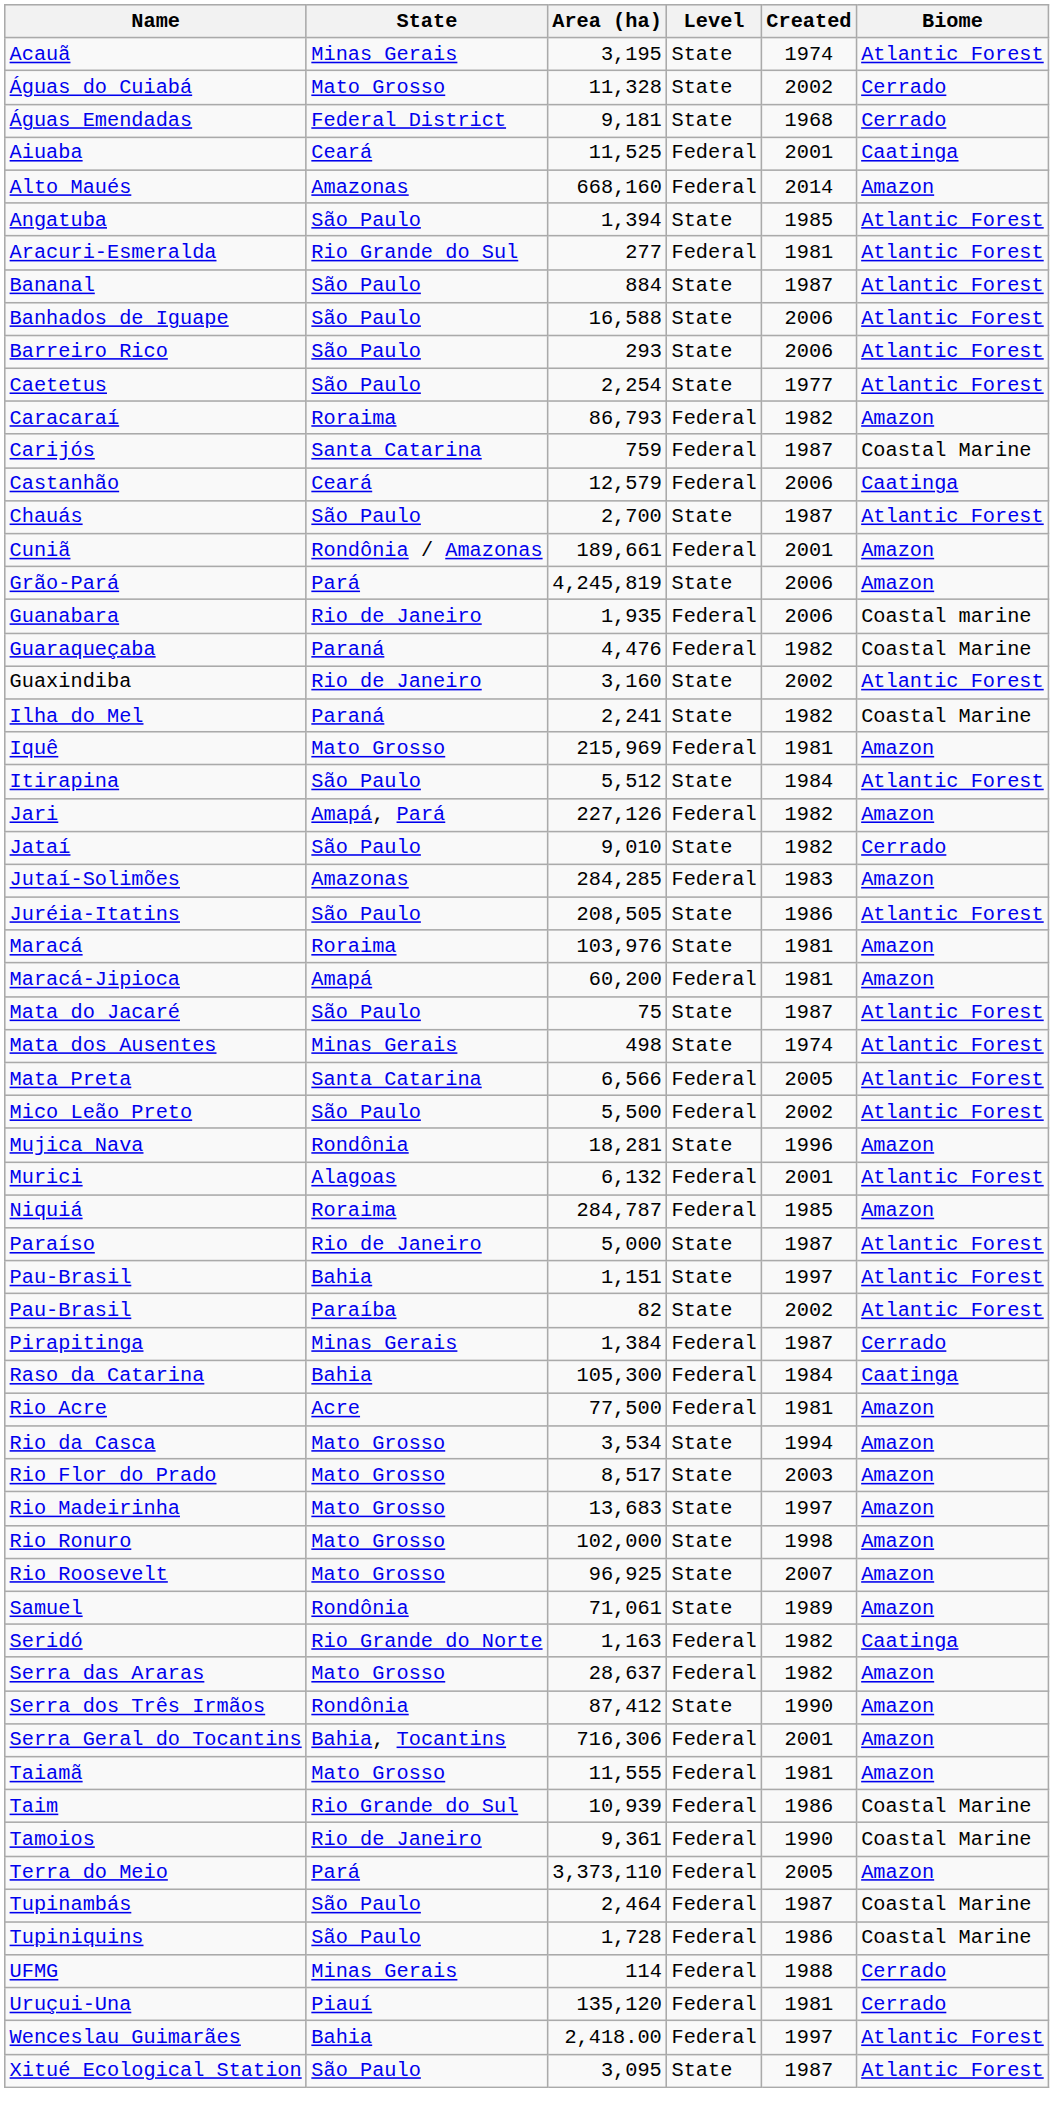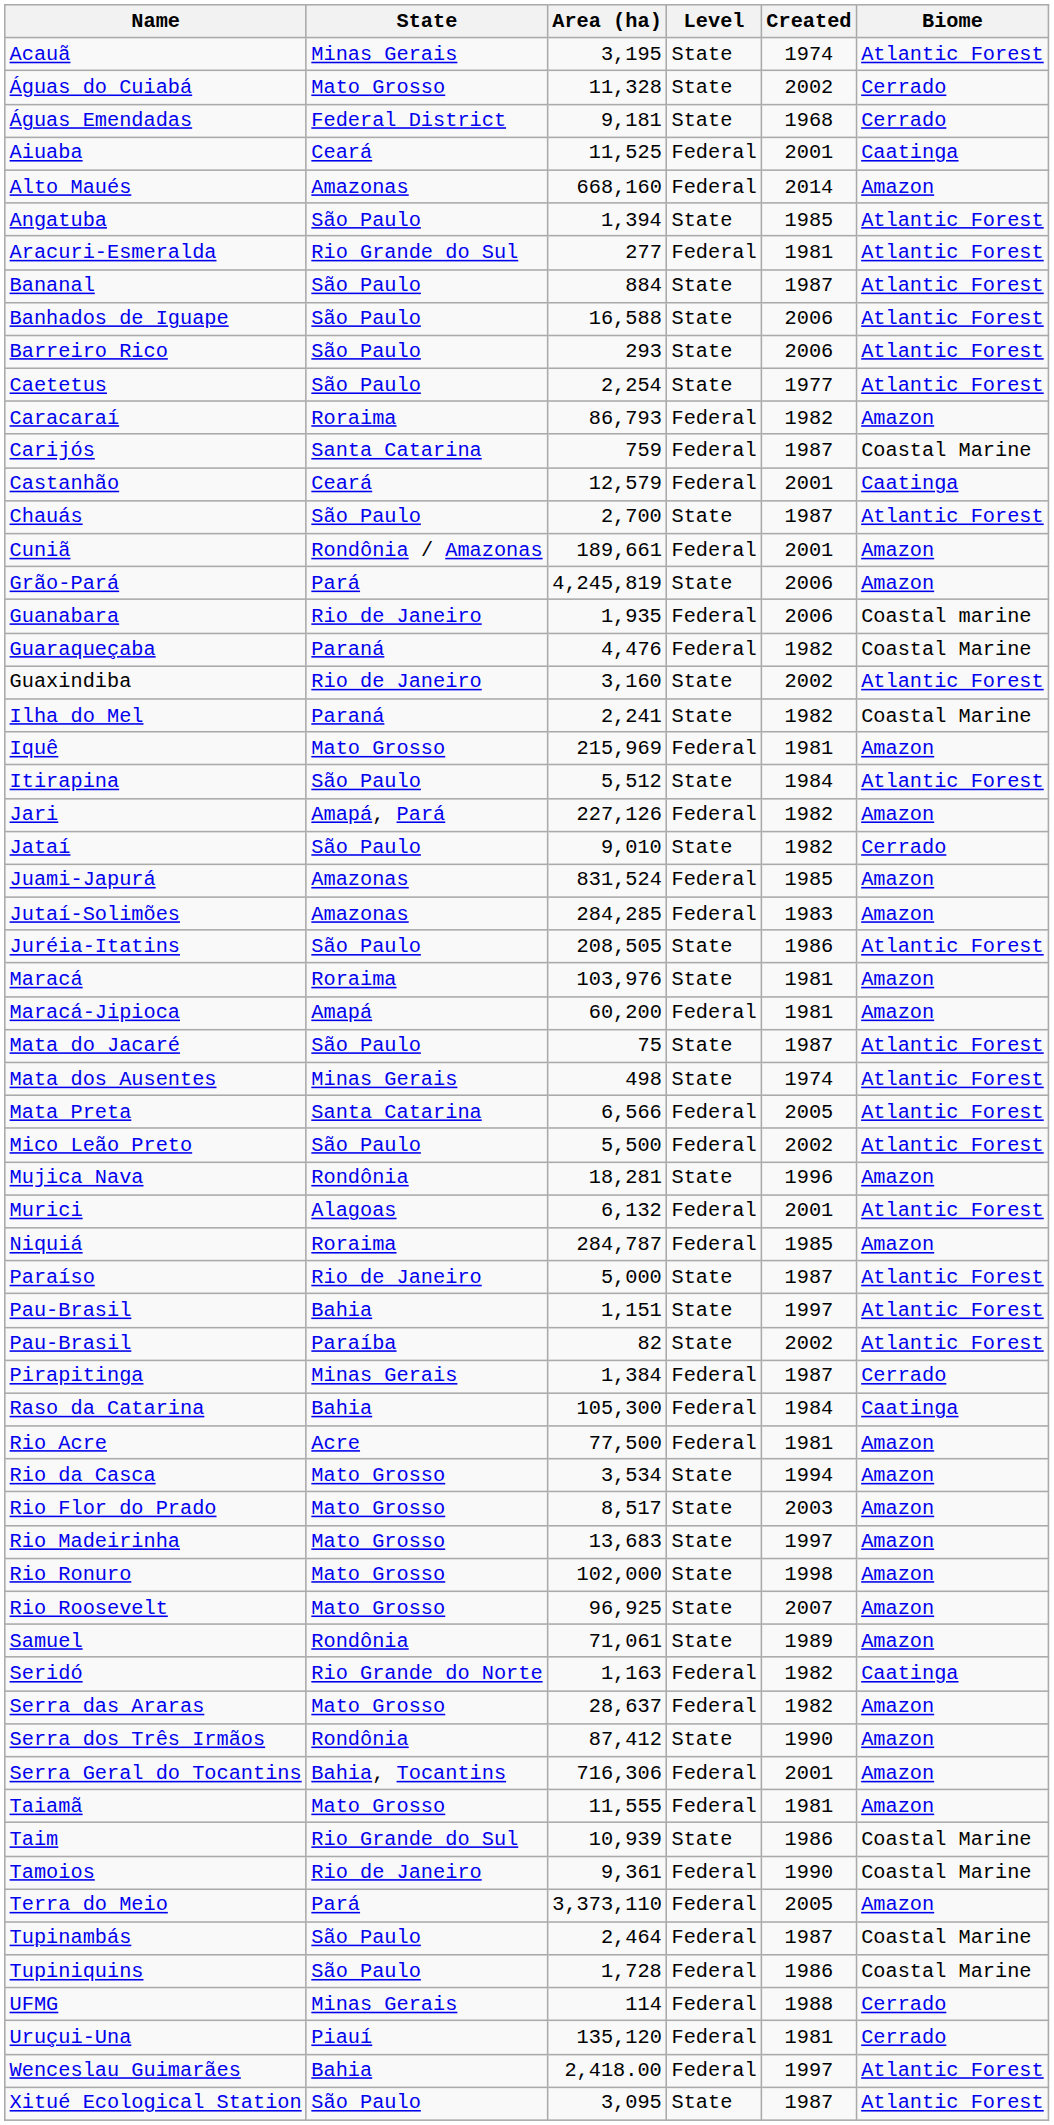Castanhão | Created: 2006 -> 2001
+ row: Juami-Japurá | Amazonas | 831,524 | Federal | 1985 | Amazon
Taim | Level: Federal -> State
